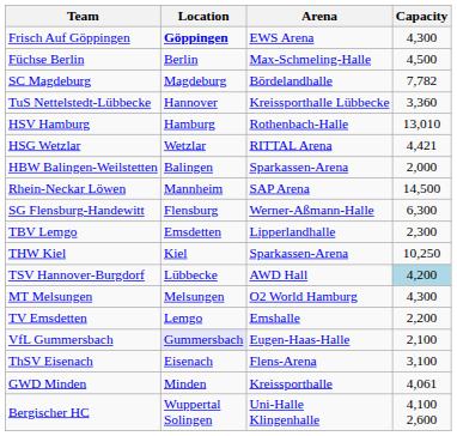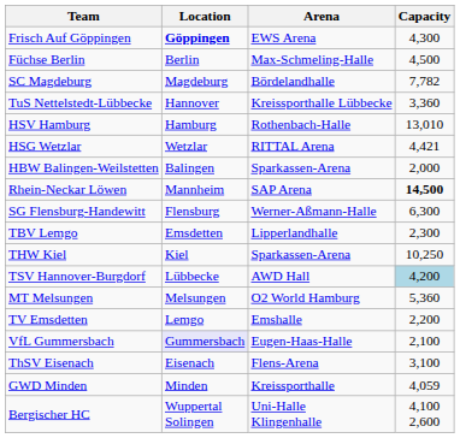Rhein-Neckar Löwen | Capacity: normal -> bold
MT Melsungen | Capacity: 4,300 -> 5,360
GWD Minden | Capacity: 4,061 -> 4,059
